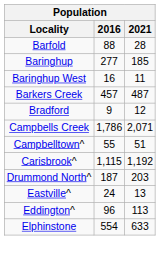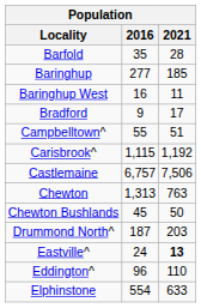Barfold | 2016: 88 -> 35
- row: Barkers Creek | 457 | 487
Bradford | 2021: 12 -> 17
- row: Campbells Creek | 1,786 | 2,071
+ row: Castlemaine | 6,757 | 7,506
+ row: Chewton | 1,313 | 763
+ row: Chewton Bushlands | 45 | 50
Eastville^ | 2021: normal -> bold
Eddington^ | 2021: 113 -> 110
